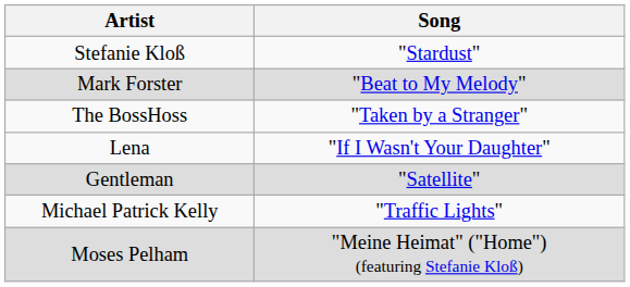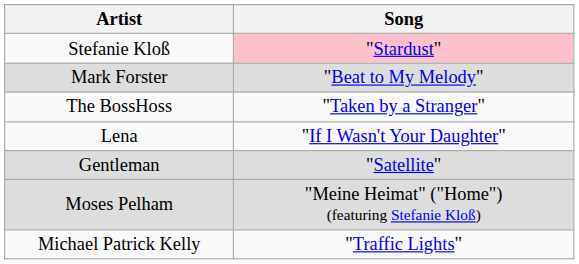Stefanie Kloß | Song: no background -> pink background
rows swapped: Moses Pelham <-> Michael Patrick Kelly
